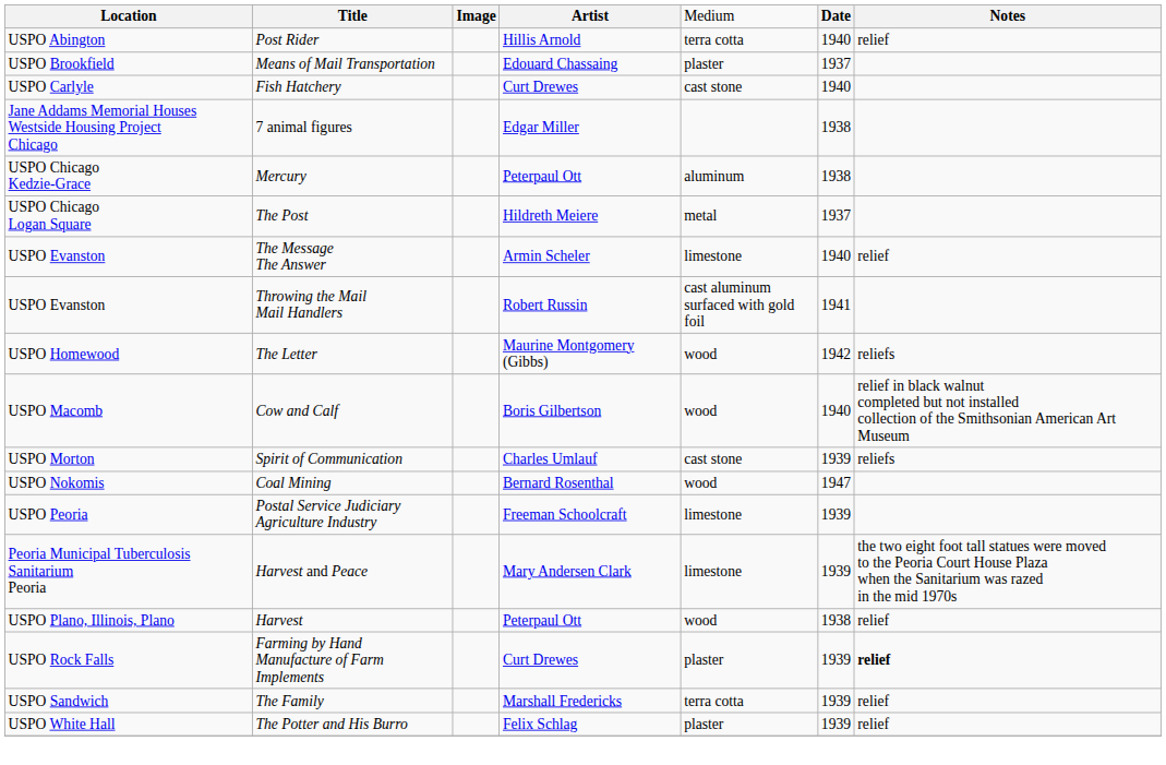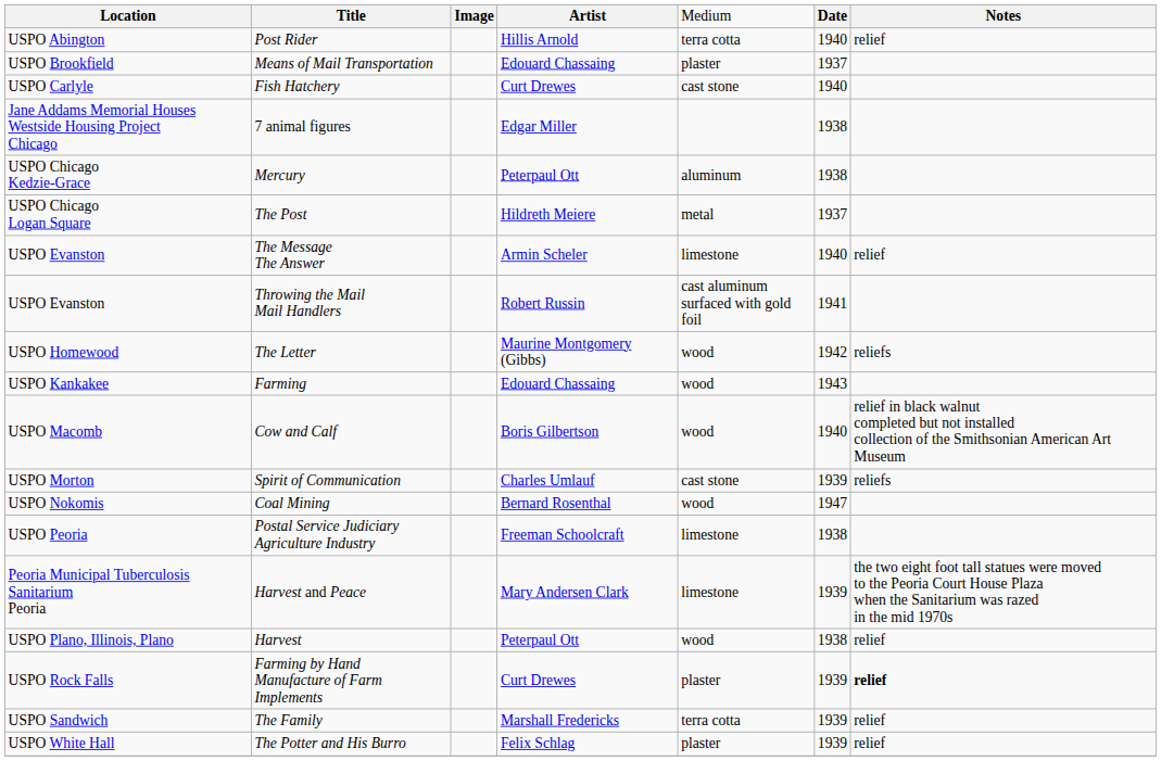+ row: USPO Kankakee | Farming | Edouard Chassaing | wood | 1943
Postal Service Judiciary Agriculture Industry | column 6: 1939 -> 1938
